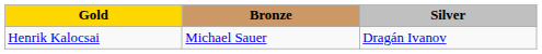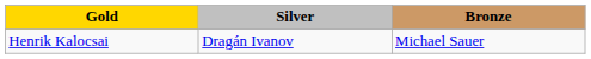columns swapped: Silver <-> Bronze
